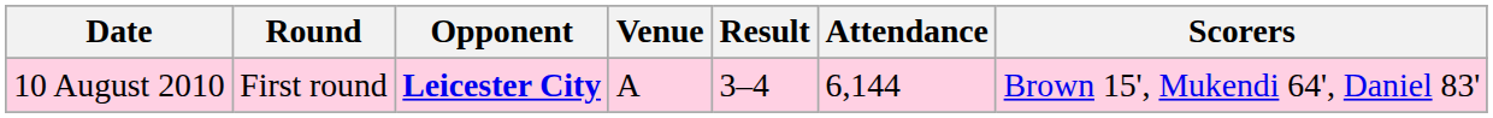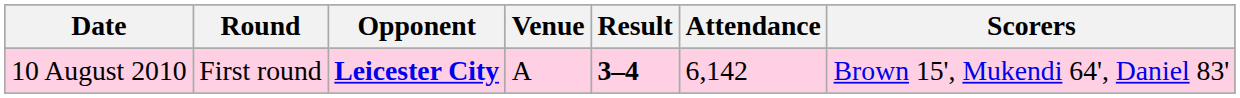10 August 2010 | Result: normal -> bold
10 August 2010 | Attendance: 6,144 -> 6,142
